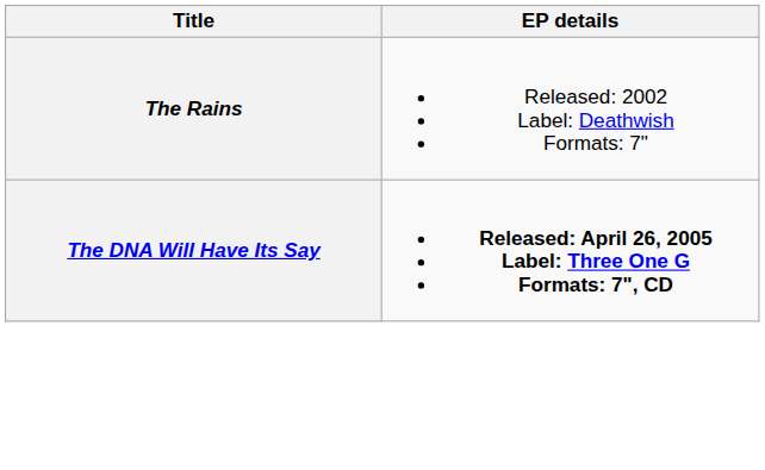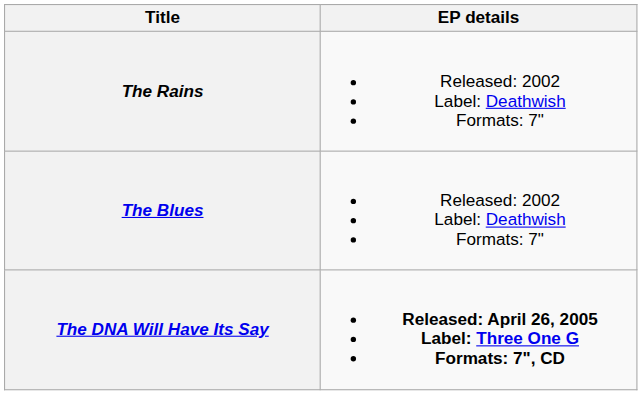+ row: The Blues | Released: 2002 Label: Deathwish Formats: 7"
